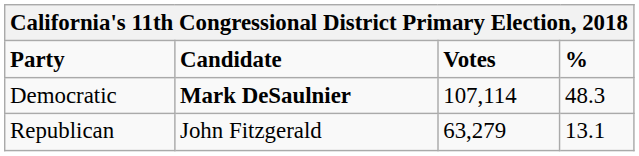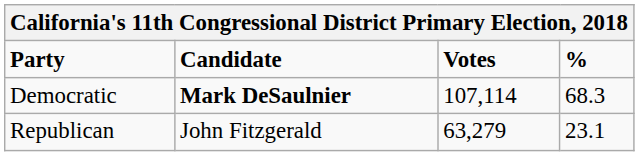Democratic | %: 48.3 -> 68.3
Republican | %: 13.1 -> 23.1
